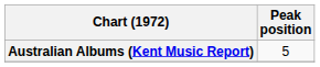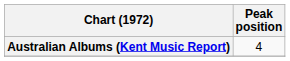Australian Albums (Kent Music Report) | Peak position: 5 -> 4
